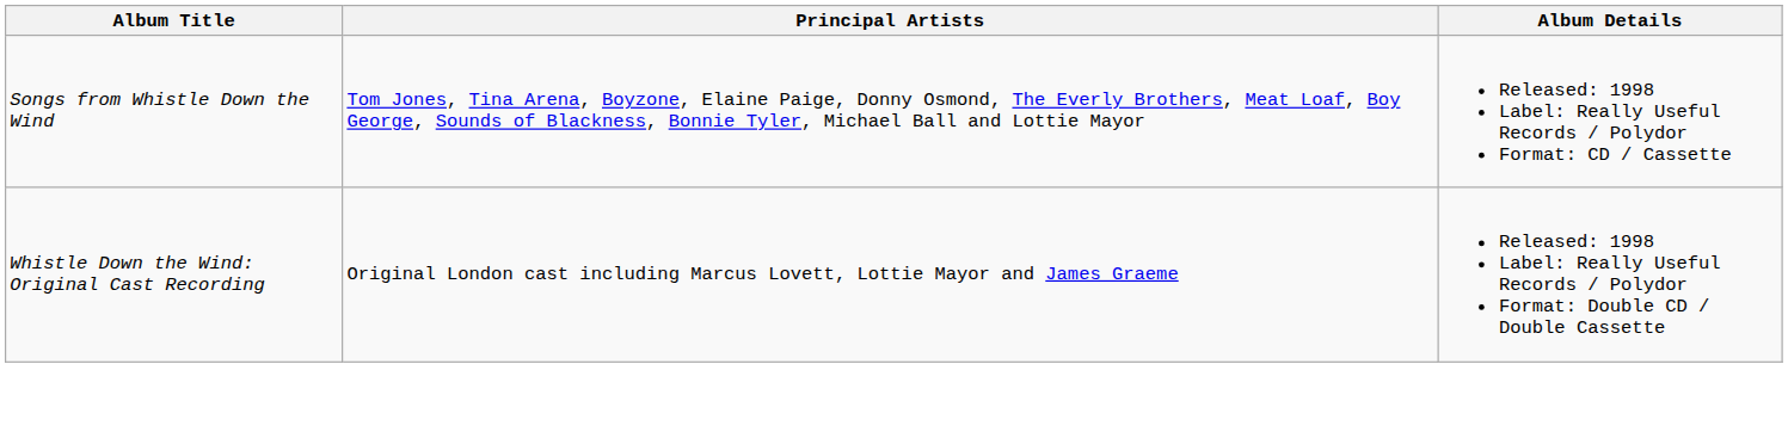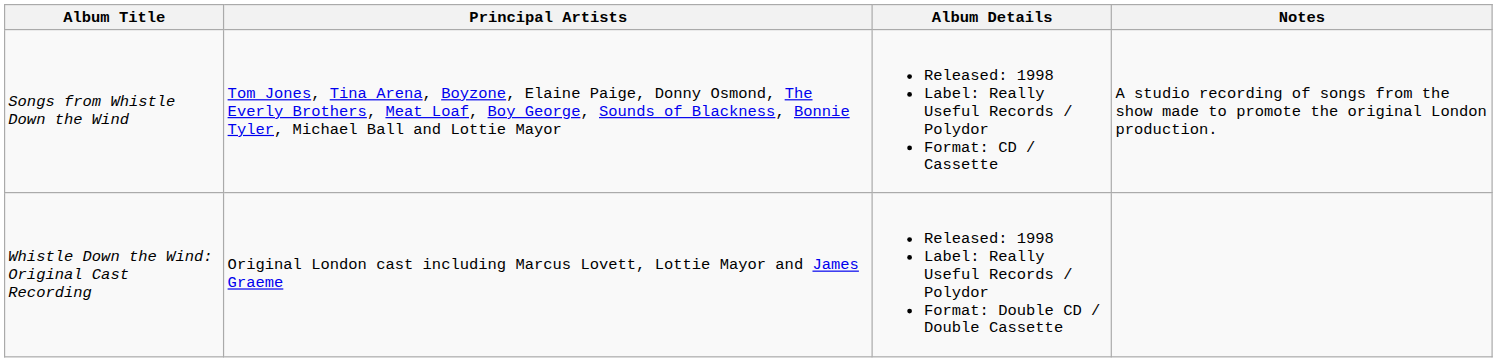+ column: Notes | A studio recording of songs from the show made to promote the original London production.
